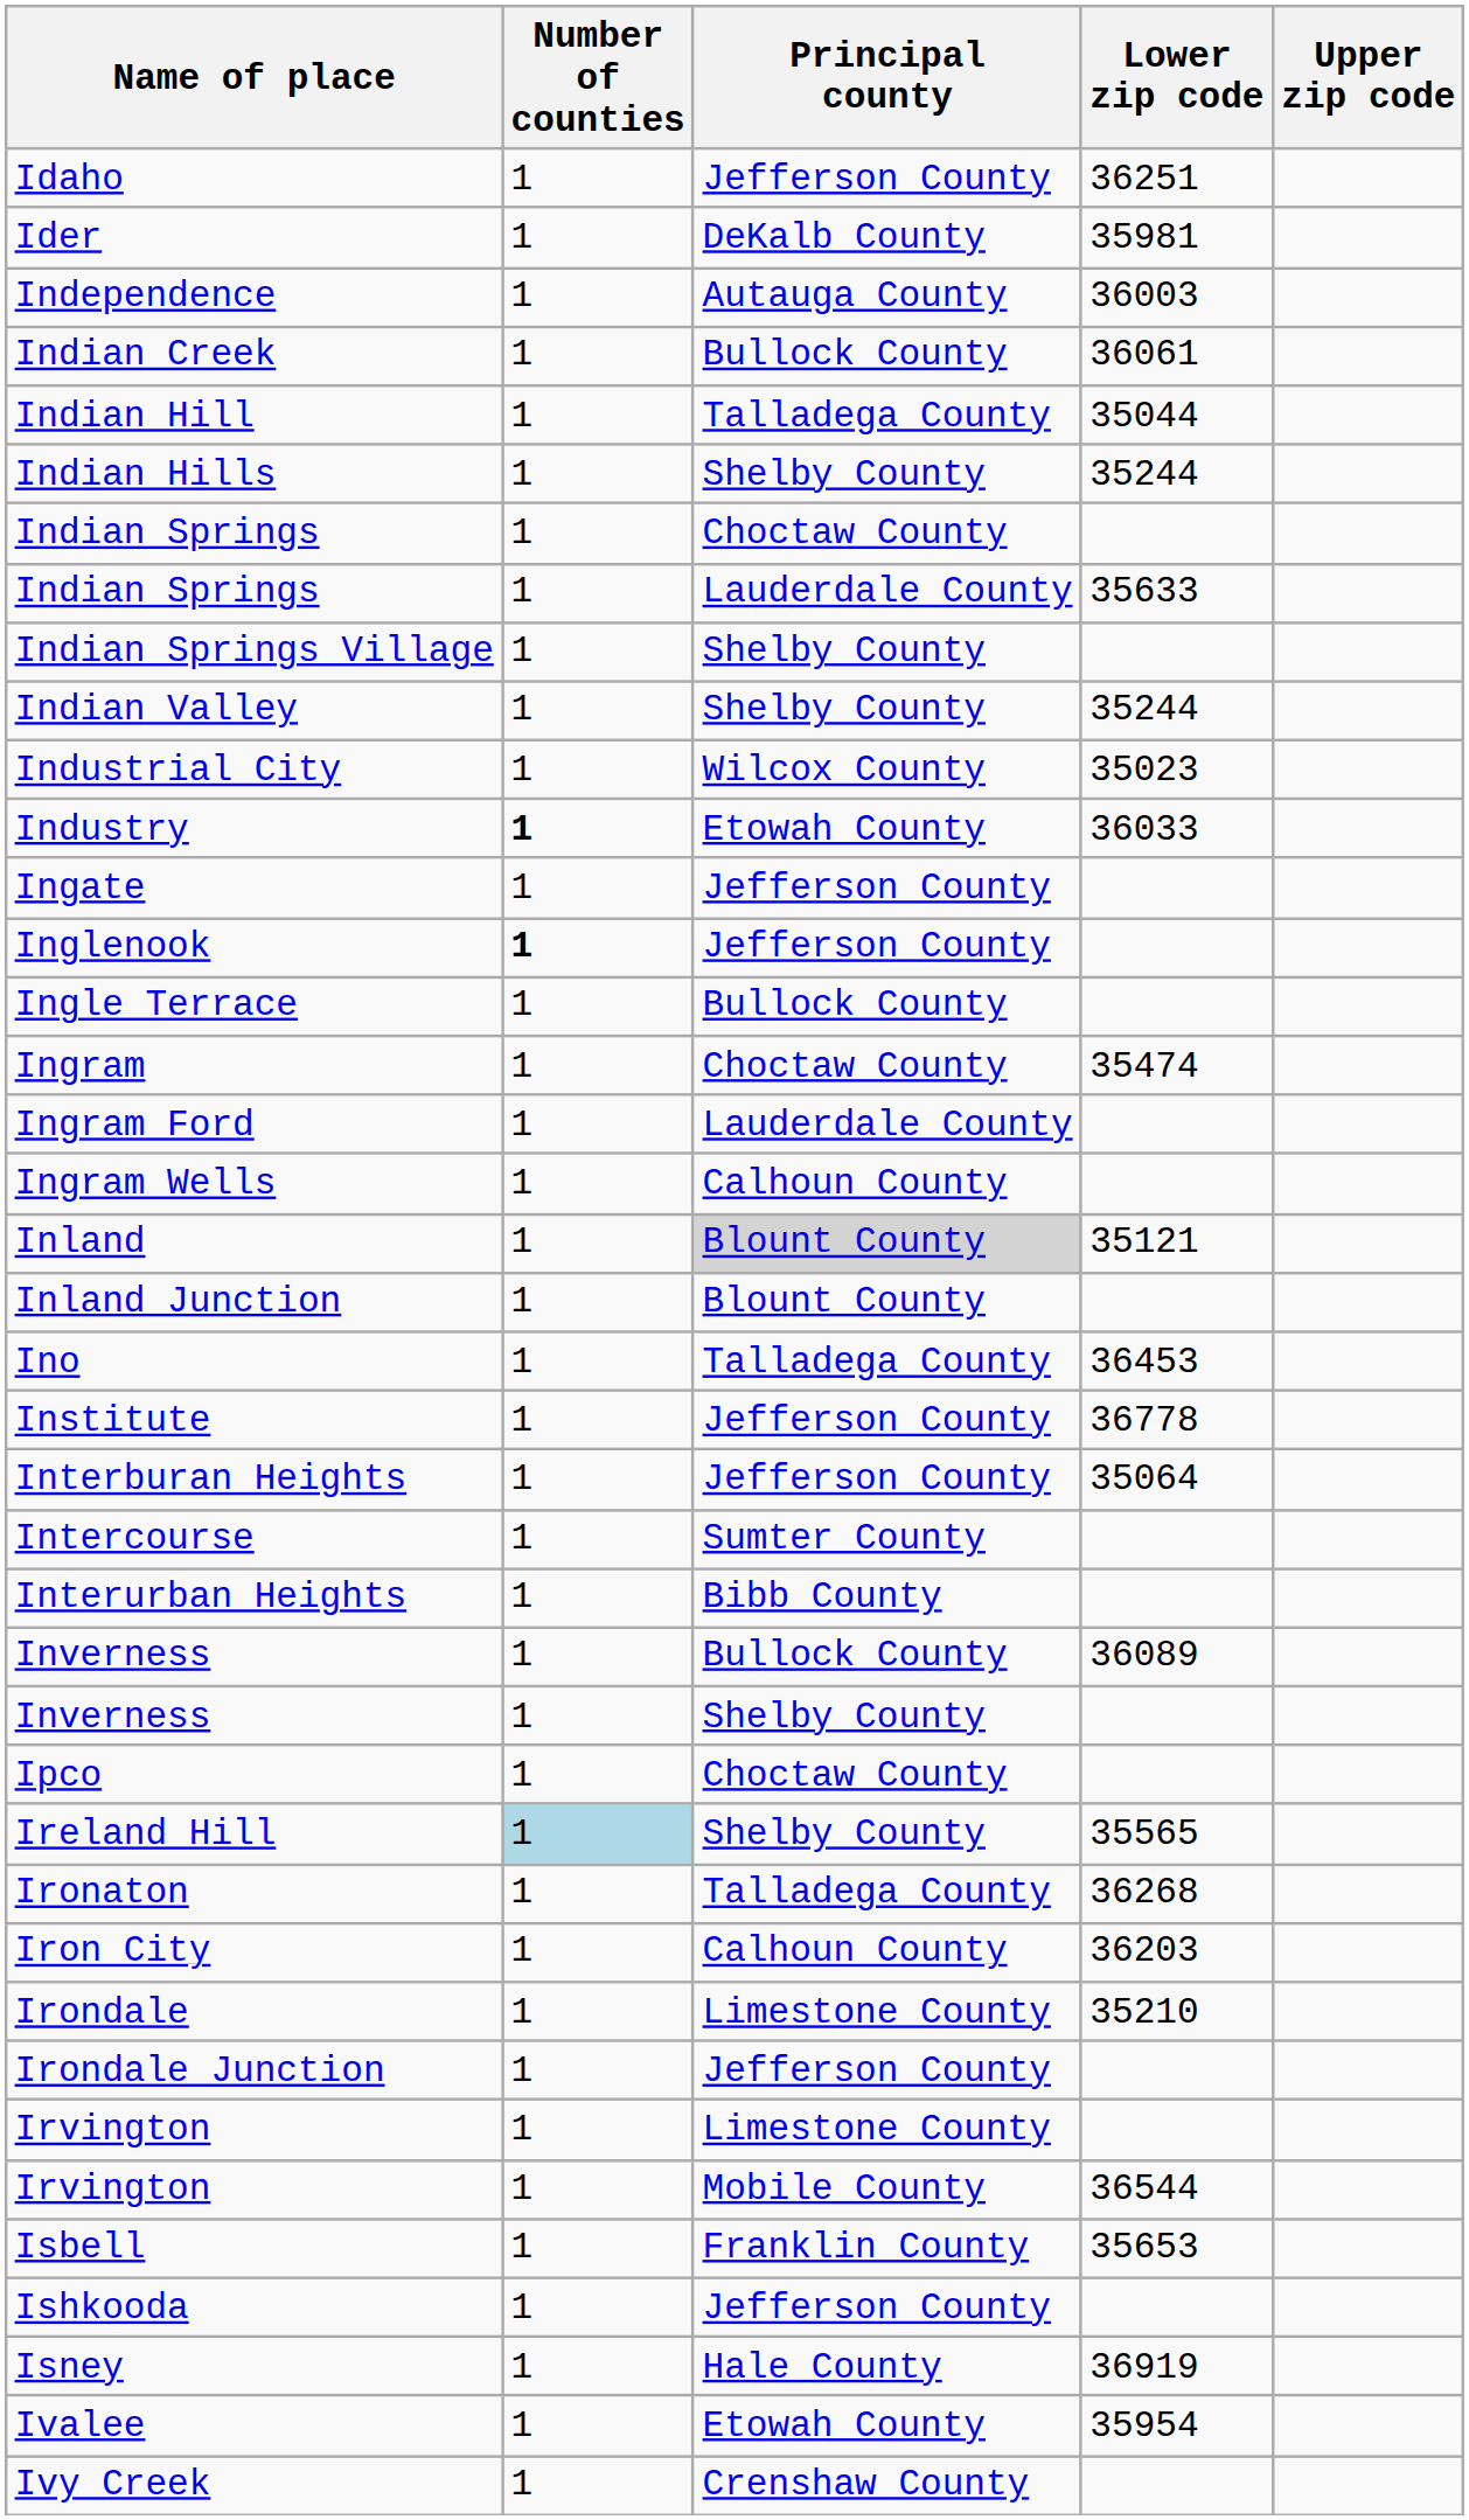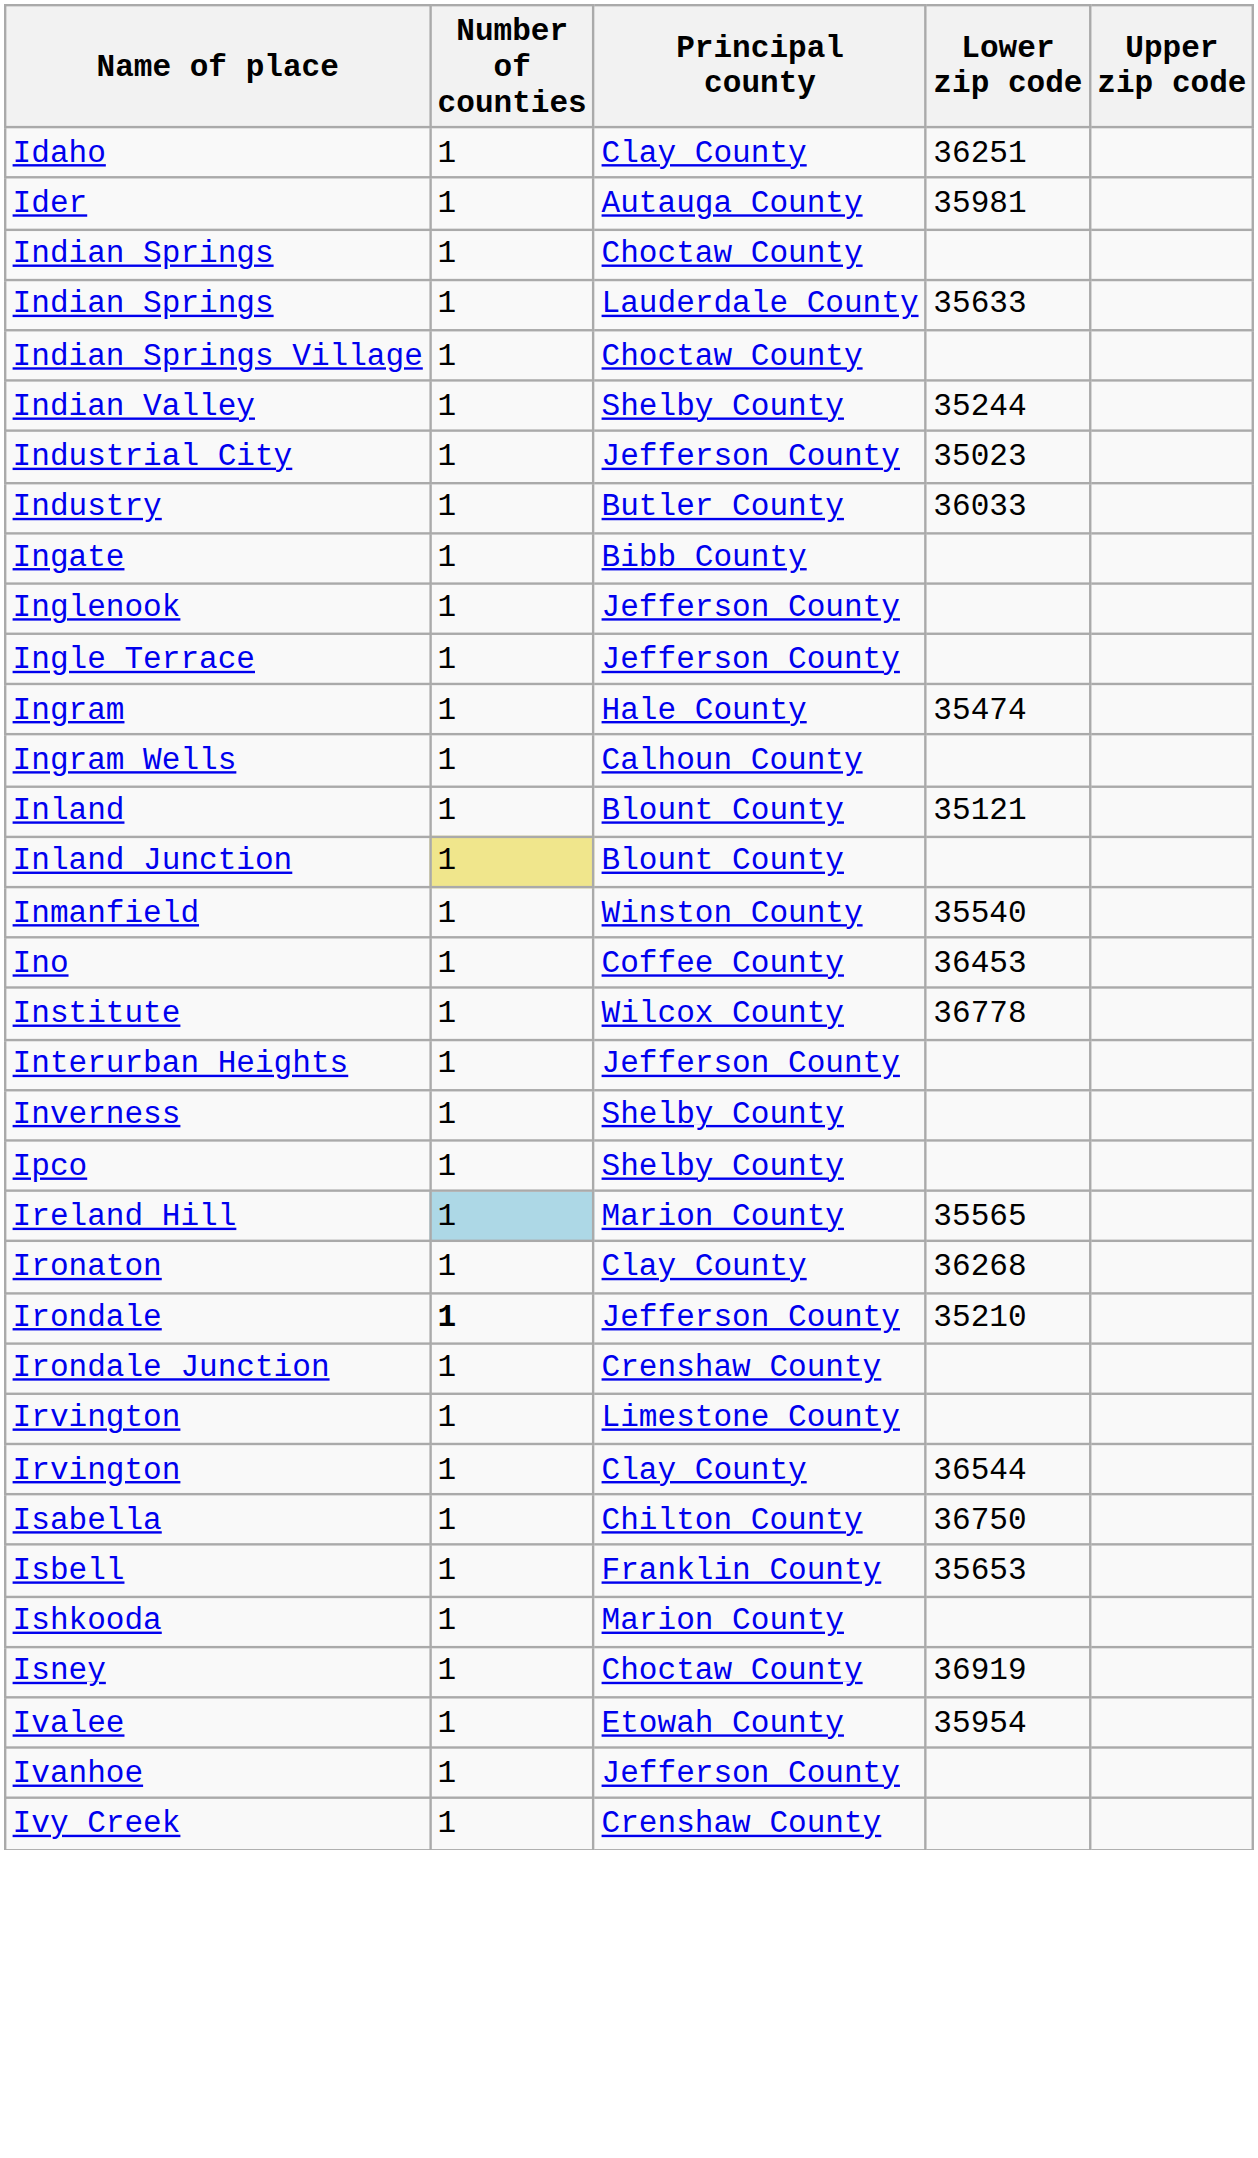Idaho | Principal county: Jefferson County -> Clay County
Ider | Principal county: DeKalb County -> Autauga County
- row: Independence | 1 | Autauga County | 36003
- row: Indian Creek | 1 | Bullock County | 36061
- row: Indian Hill | 1 | Talladega County | 35044
- row: Indian Hills | 1 | Shelby County | 35244
Indian Springs Village | Principal county: Shelby County -> Choctaw County
Industrial City | Principal county: Wilcox County -> Jefferson County
Industry | Number of counties: bold -> normal
Industry | Principal county: Etowah County -> Butler County
Ingate | Principal county: Jefferson County -> Bibb County
Inglenook | Number of counties: bold -> normal
Ingle Terrace | Principal county: Bullock County -> Jefferson County
Ingram | Principal county: Choctaw County -> Hale County
- row: Ingram Ford | 1 | Lauderdale County
Inland | Principal county: lightgrey background -> no background
Inland Junction | Number of counties: no background -> khaki background
+ row: Inmanfield | 1 | Winston County | 35540
Ino | Principal county: Talladega County -> Coffee County
Institute | Principal county: Jefferson County -> Wilcox County
- row: Interburan Heights | 1 | Jefferson County | 35064
- row: Intercourse | 1 | Sumter County
Interurban Heights | Principal county: Bibb County -> Jefferson County
- row: Inverness | 1 | Bullock County | 36089
Ipco | Principal county: Choctaw County -> Shelby County
Ireland Hill | Principal county: Shelby County -> Marion County
Ironaton | Principal county: Talladega County -> Clay County
- row: Iron City | 1 | Calhoun County | 36203
Irondale | Number of counties: normal -> bold
Irondale | Principal county: Limestone County -> Jefferson County
Irondale Junction | Principal county: Jefferson County -> Crenshaw County
Irvington / 36544 | Principal county: Mobile County -> Clay County
+ row: Isabella | 1 | Chilton County | 36750
Ishkooda | Principal county: Jefferson County -> Marion County
Isney | Principal county: Hale County -> Choctaw County
+ row: Ivanhoe | 1 | Jefferson County
